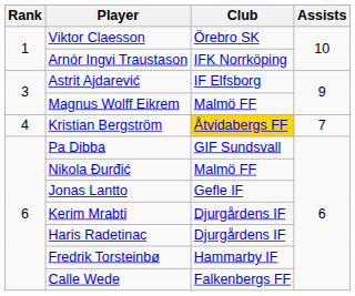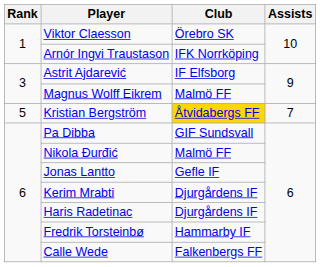Kristian Bergström | Rank: 4 -> 5
